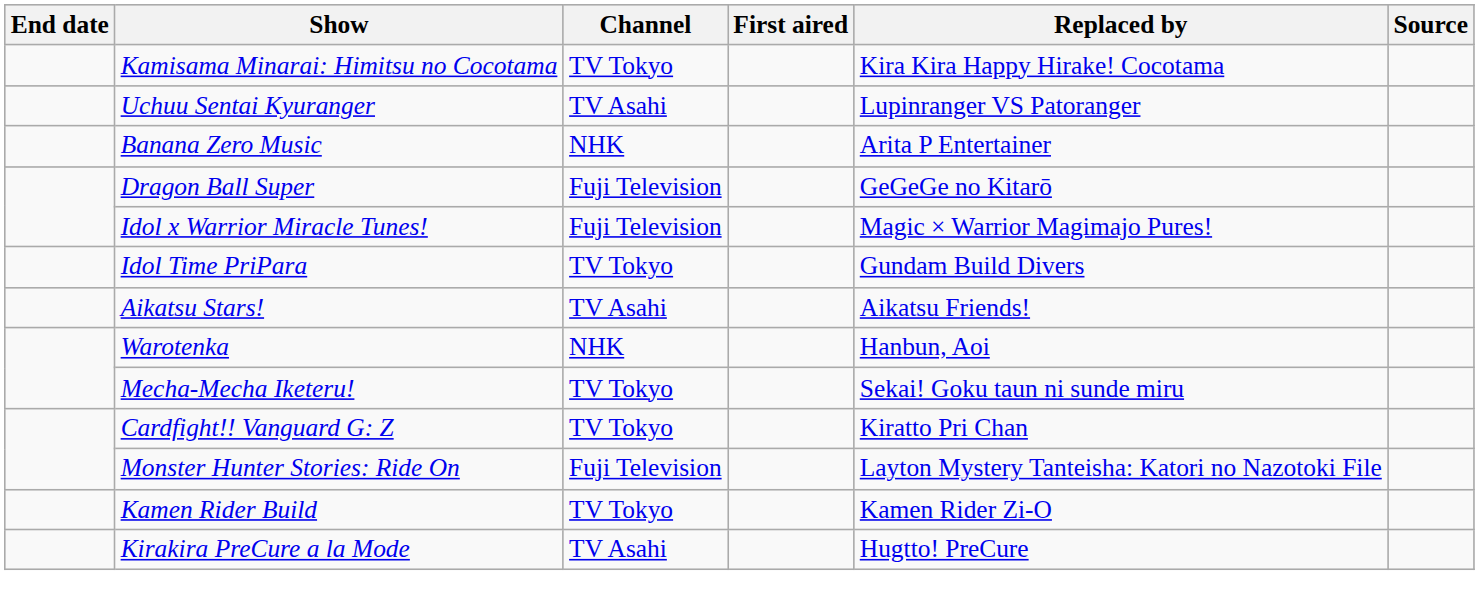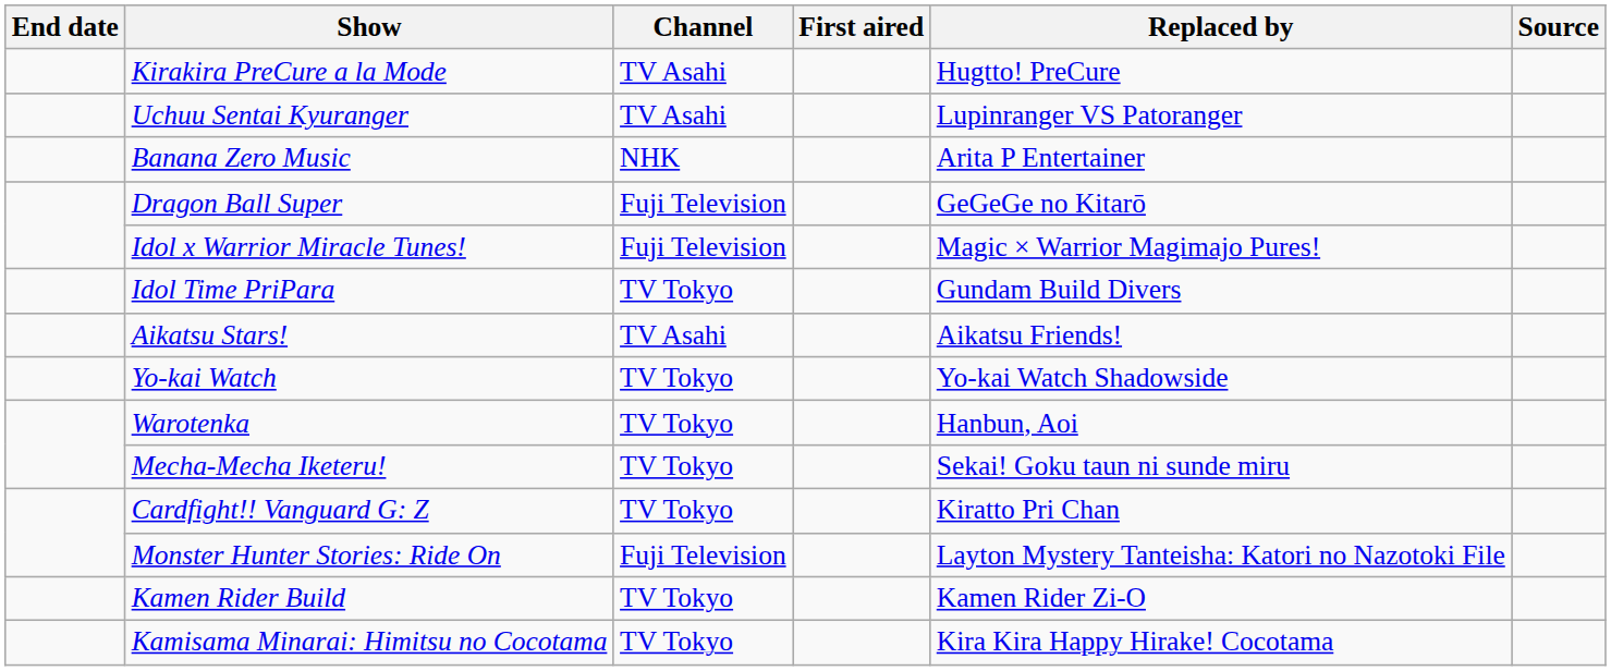rows swapped: Kirakira PreCure a la Mode <-> Kamisama Minarai: Himitsu no Cocotama
+ row: Yo-kai Watch | TV Tokyo | Yo-kai Watch Shadowside
Warotenka | Channel: NHK -> TV Tokyo
